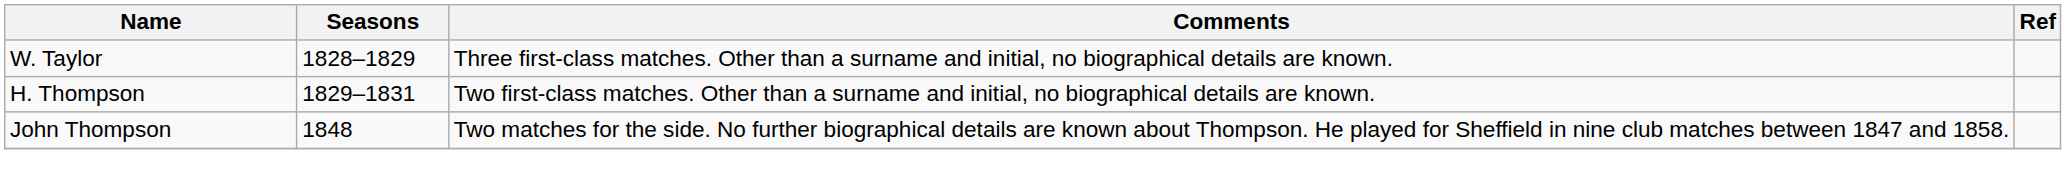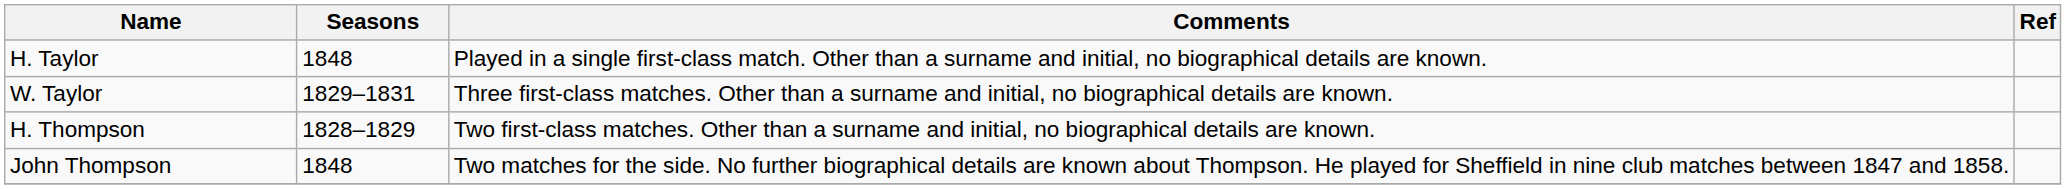+ row: H. Taylor | 1848 | Played in a single first-class match. Other than a surname and initial, no biographical details are known.
W. Taylor | Seasons: 1828–1829 -> 1829–1831
H. Thompson | Seasons: 1829–1831 -> 1828–1829
